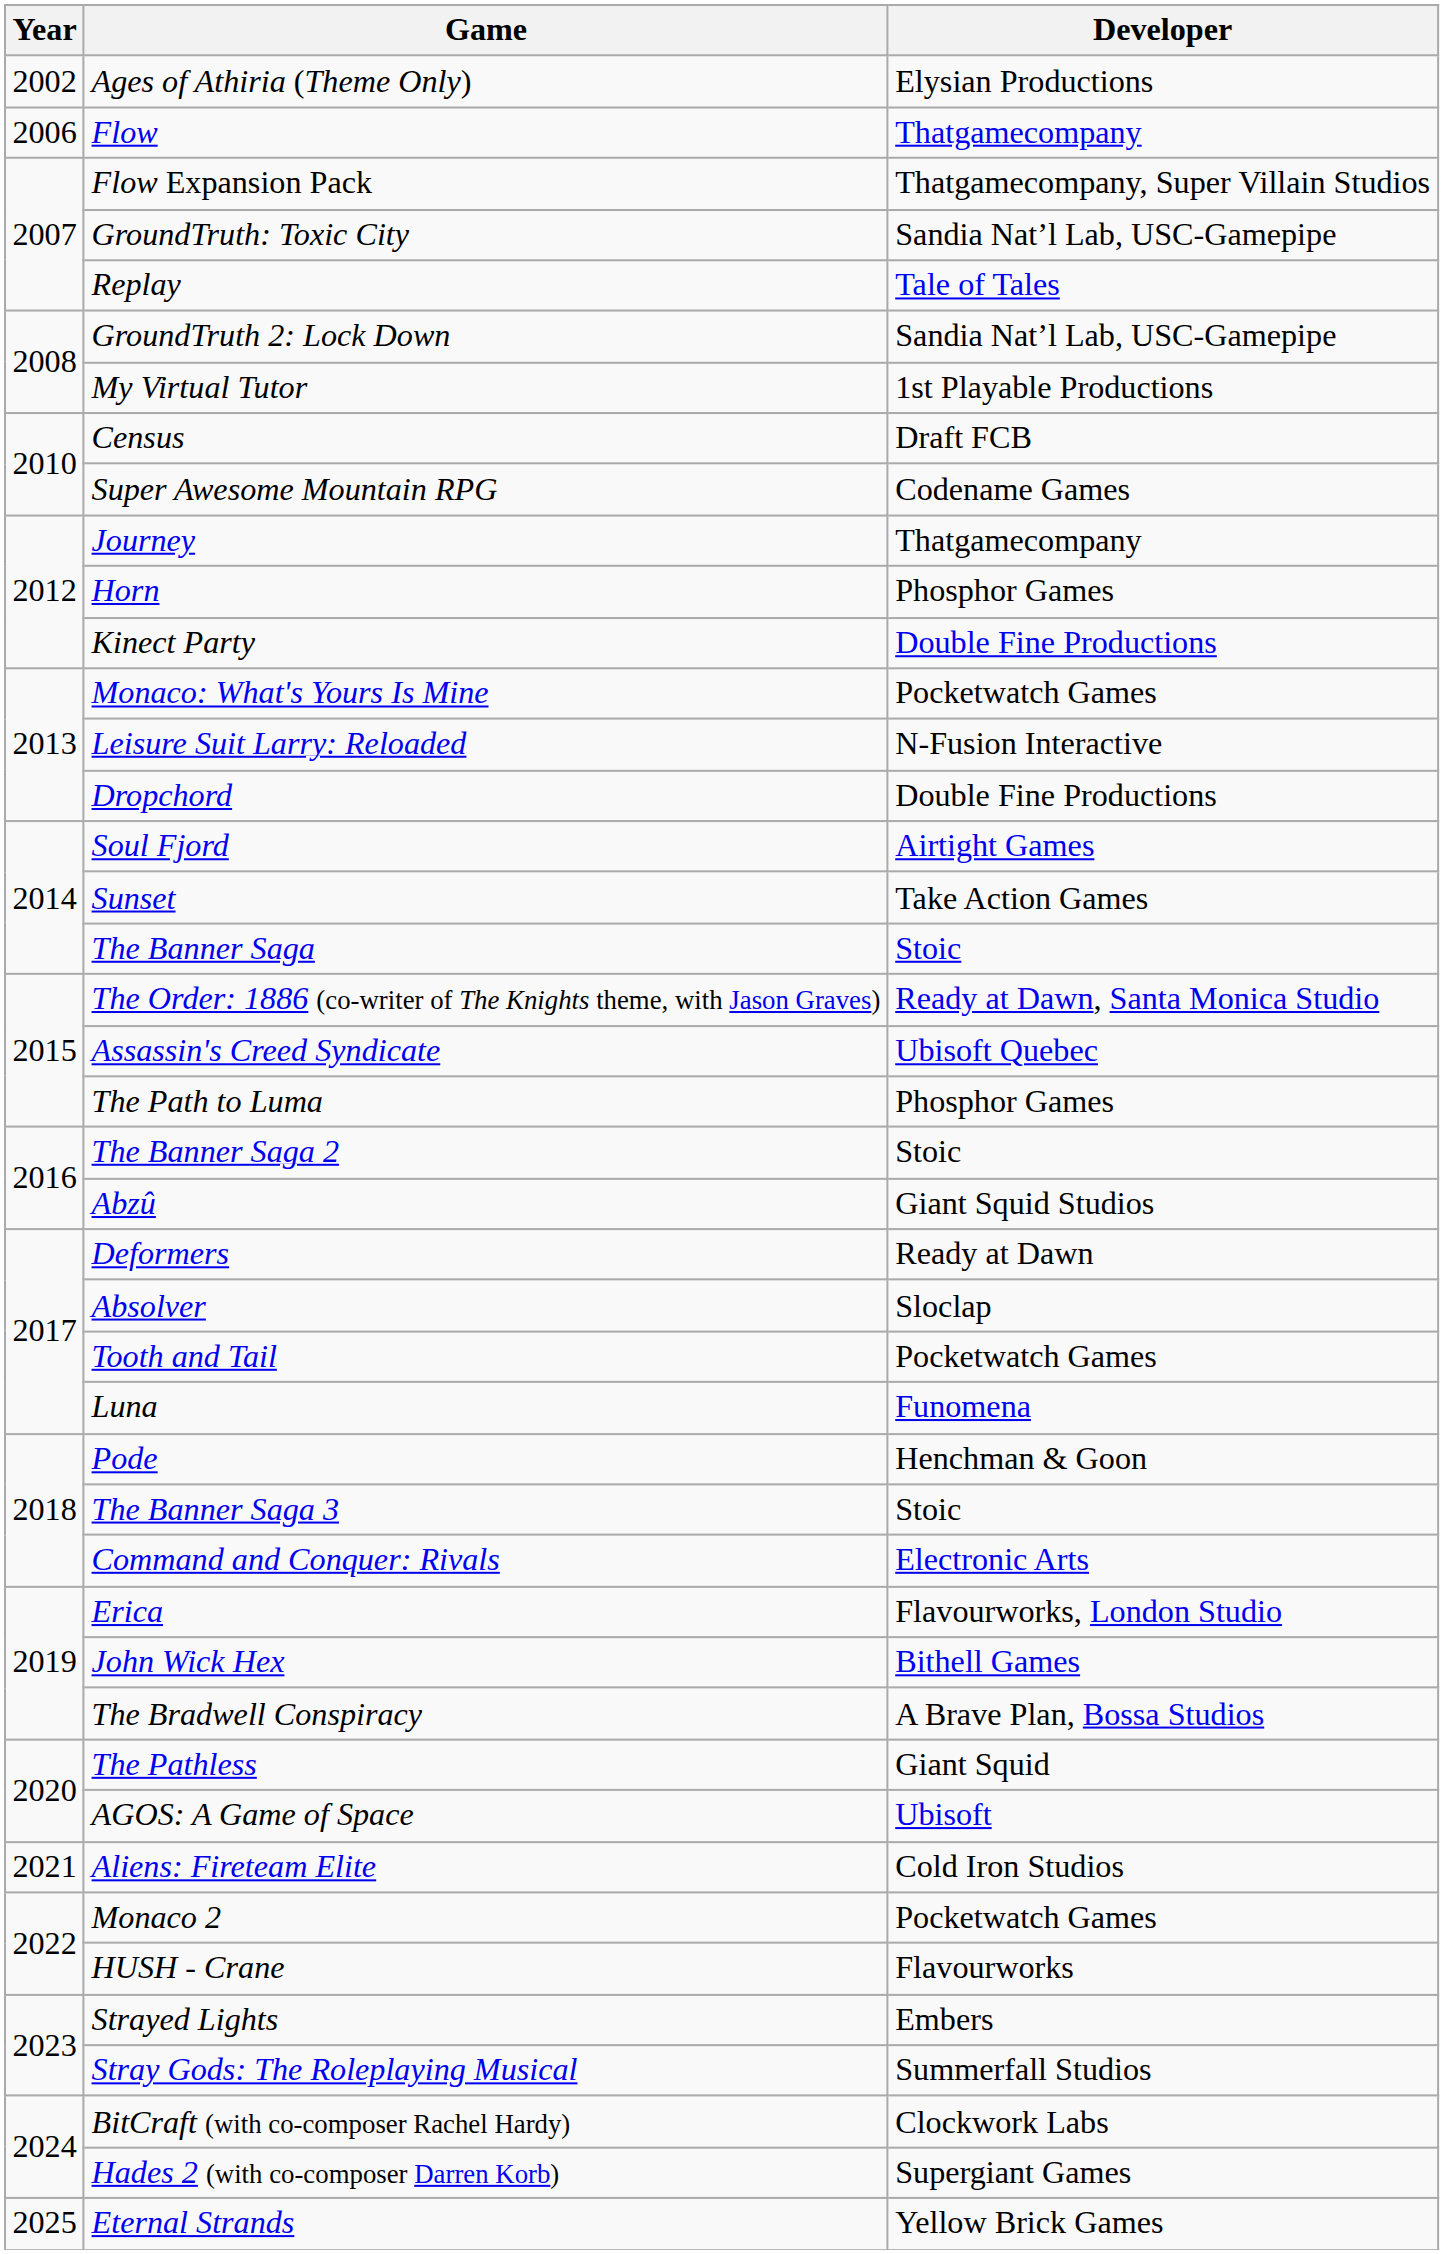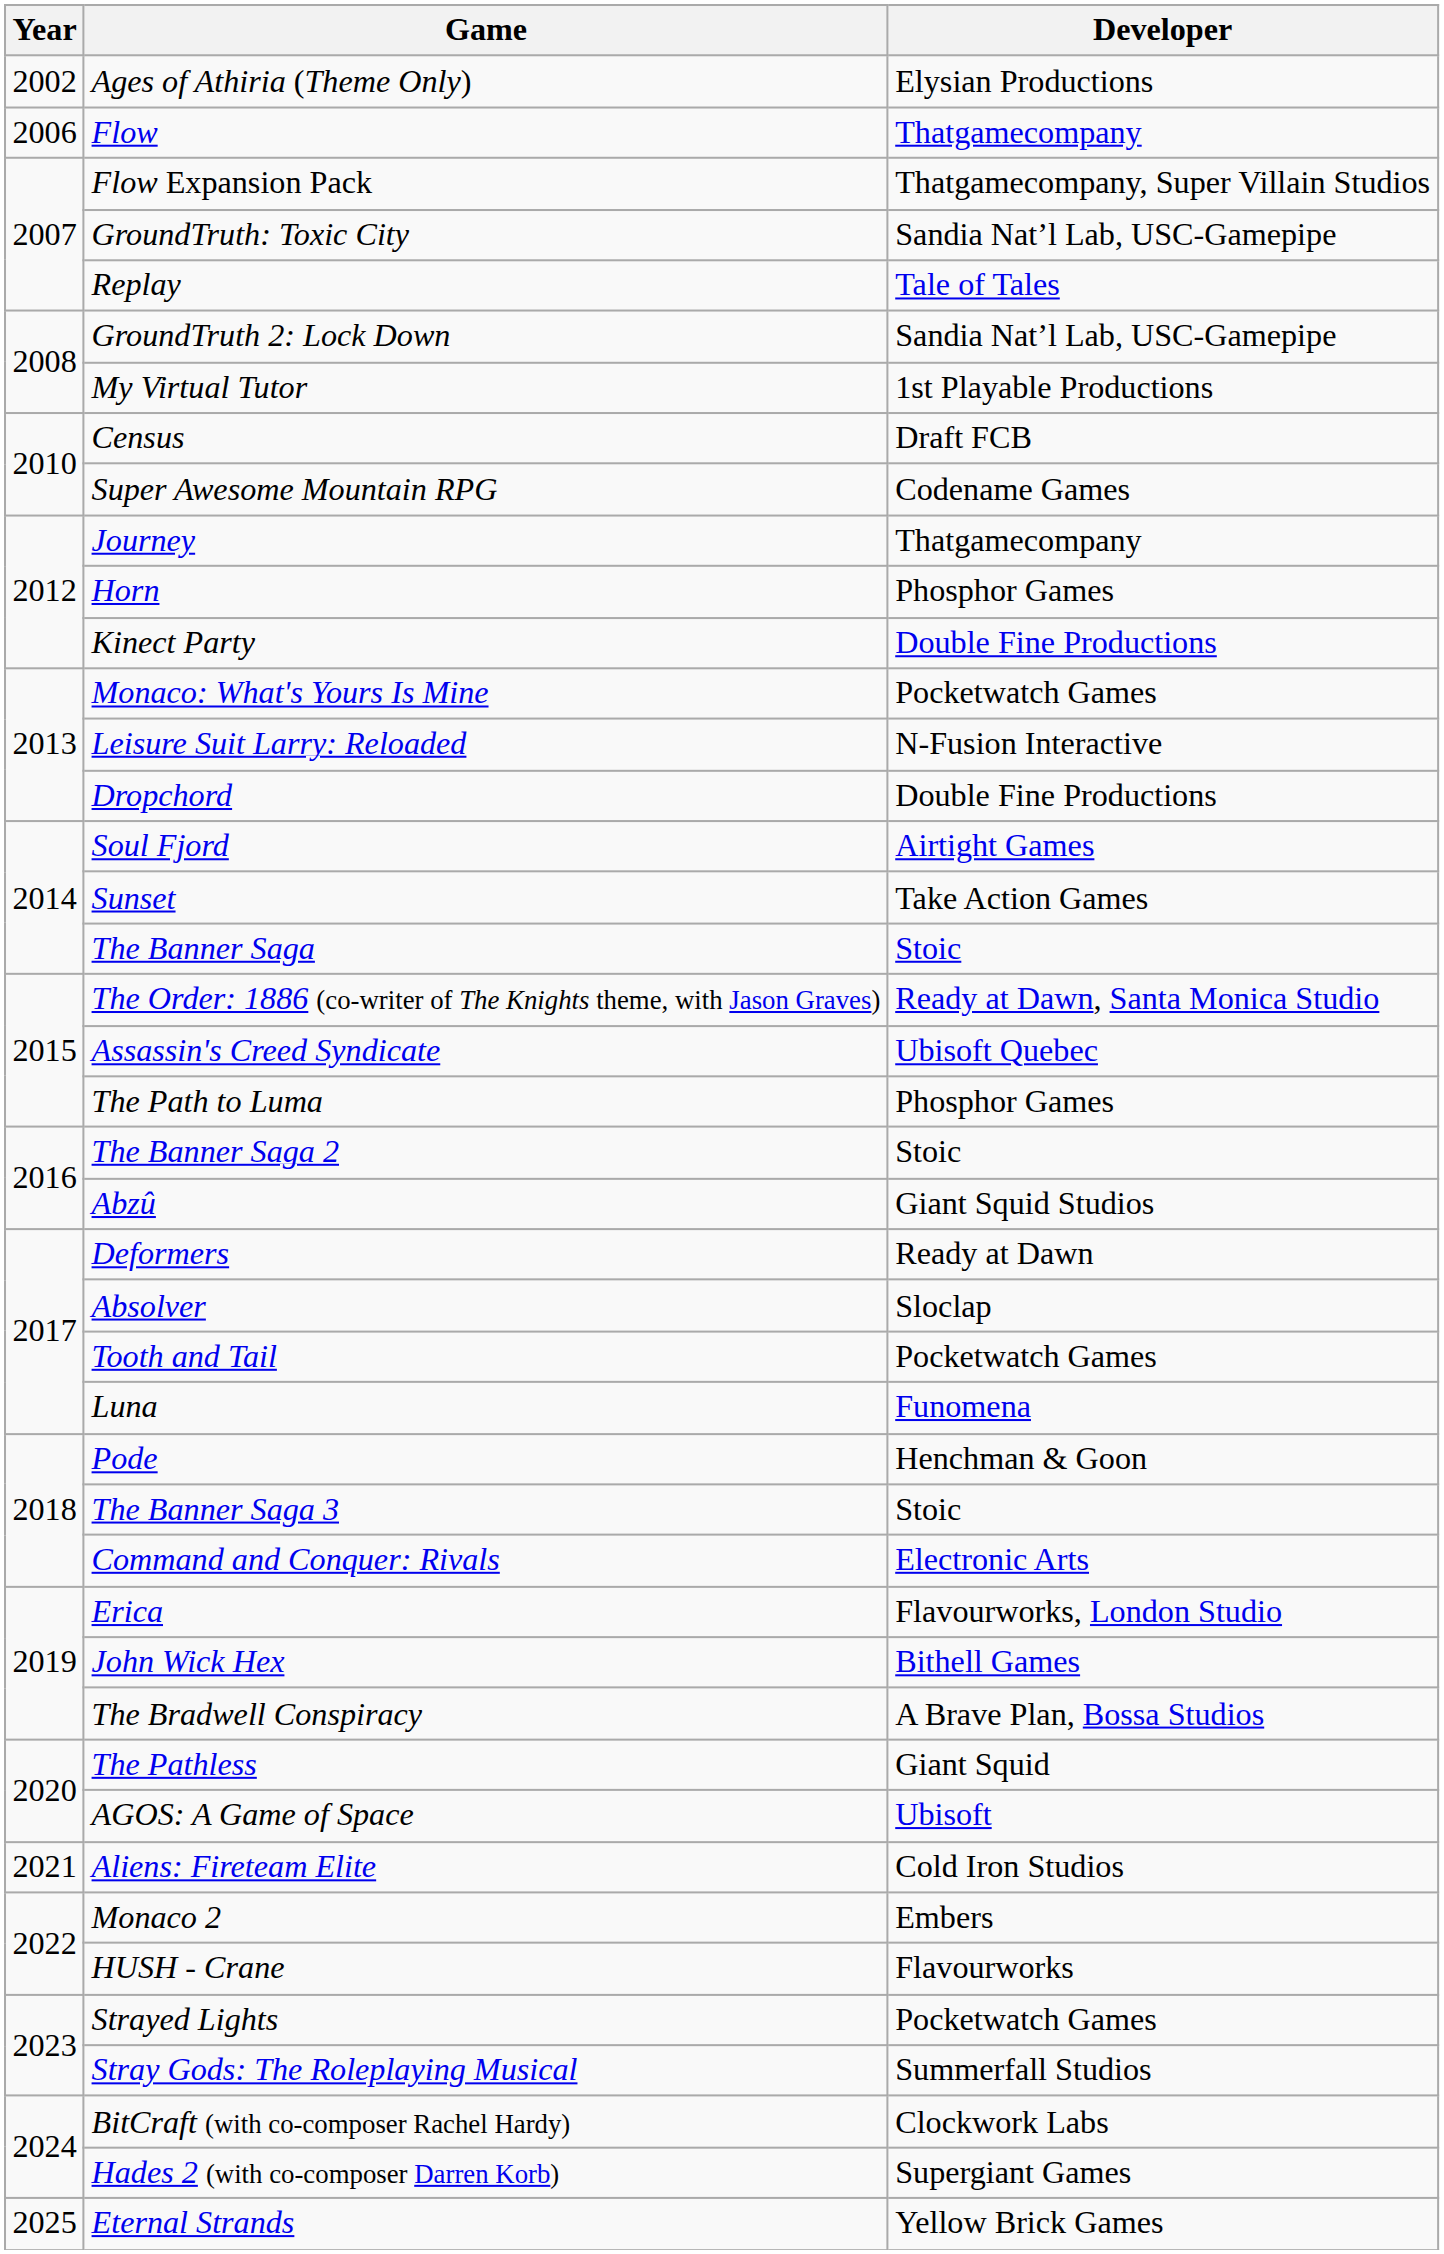Monaco 2 | Developer: Pocketwatch Games -> Embers
Strayed Lights | Developer: Embers -> Pocketwatch Games
